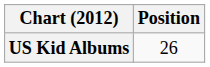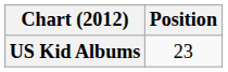US Kid Albums | Position: 26 -> 23
